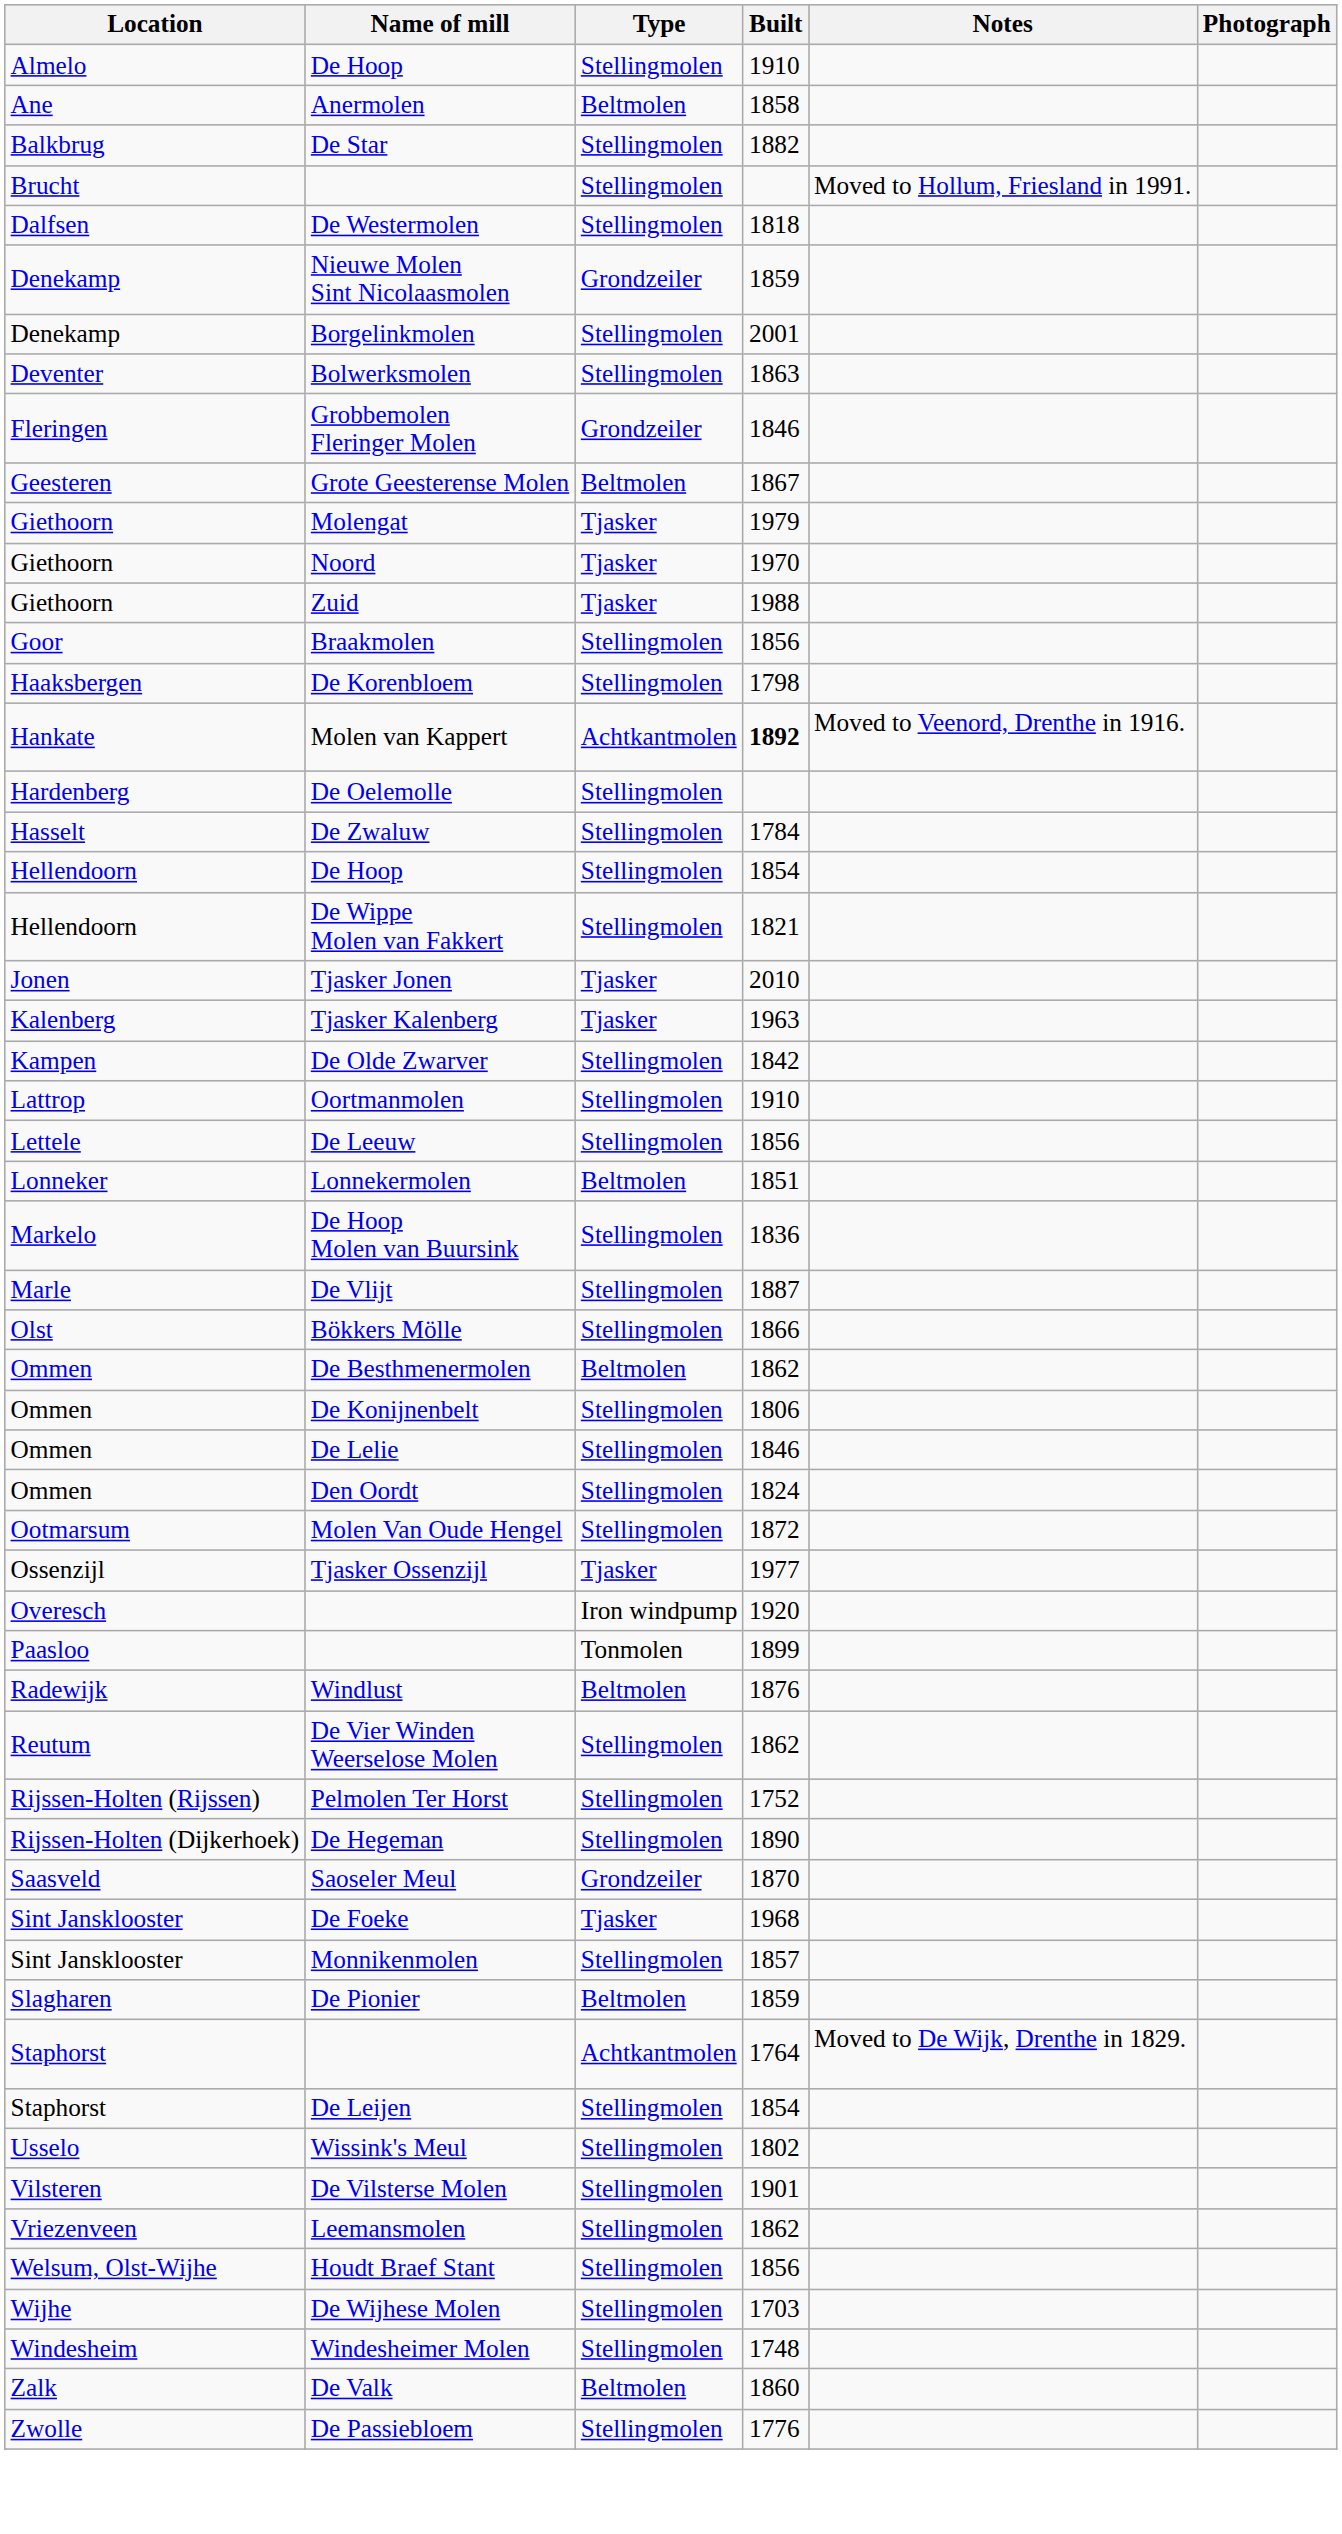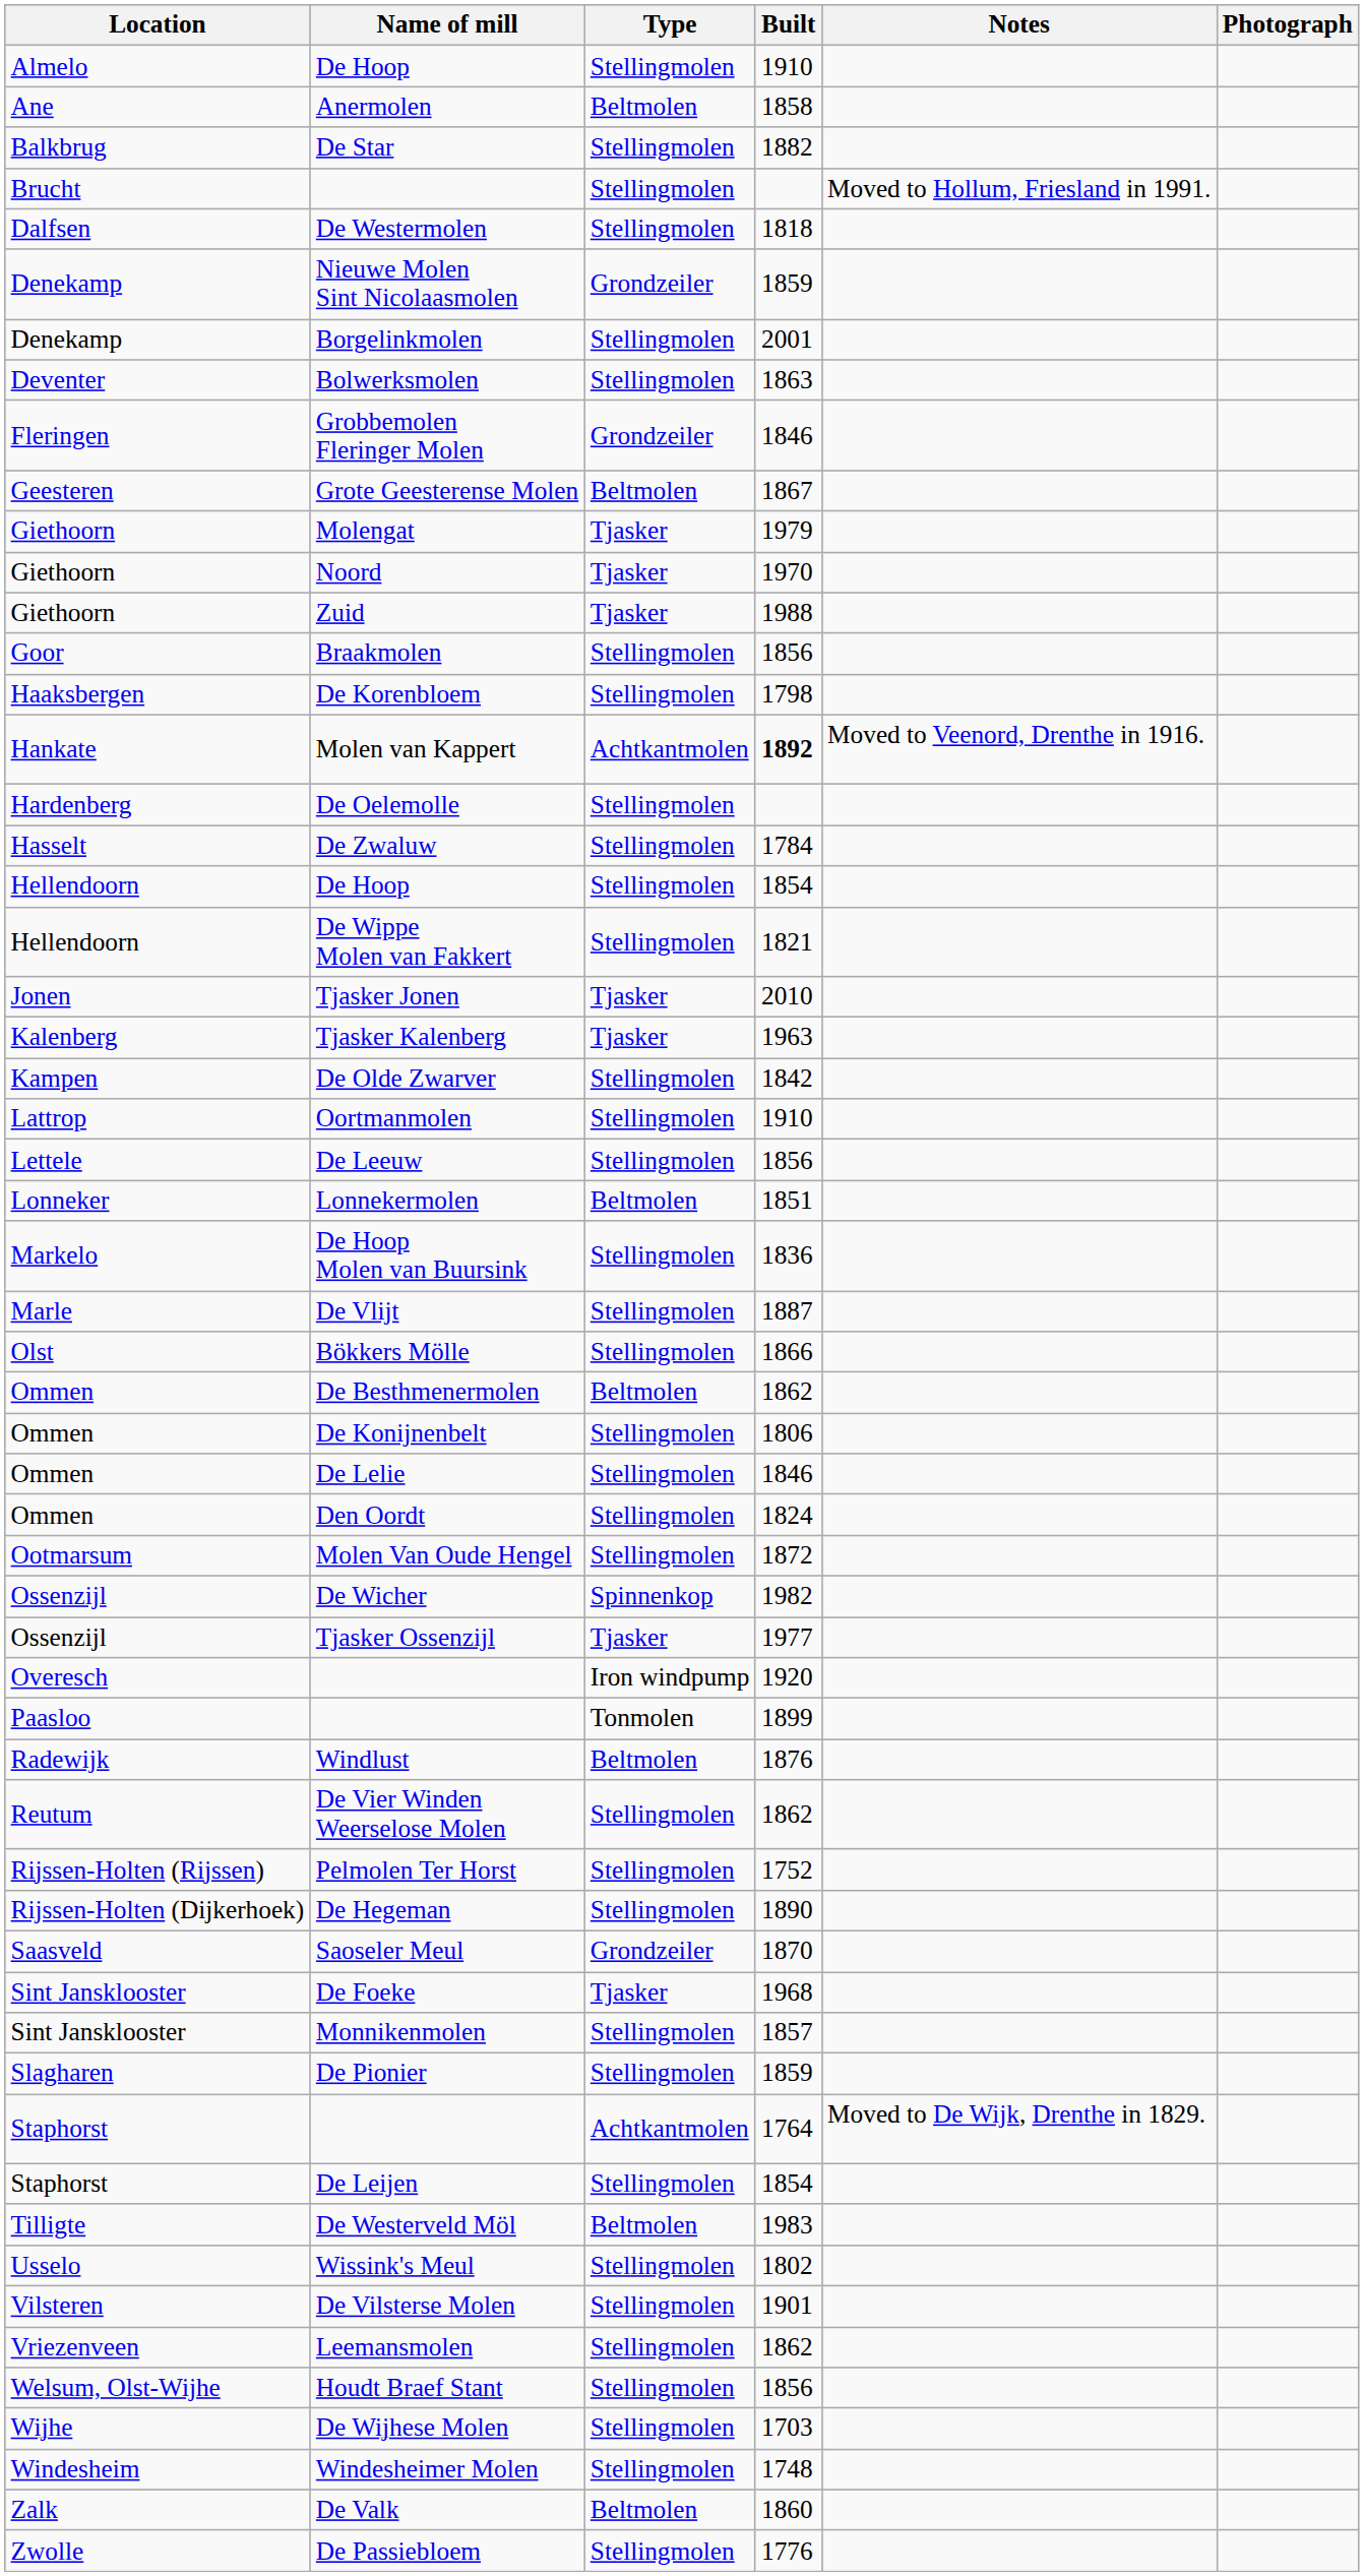+ row: Ossenzijl | De Wicher | Spinnenkop | 1982
De Pionier | Type: Beltmolen -> Stellingmolen
+ row: Tilligte | De Westerveld Möl | Beltmolen | 1983
